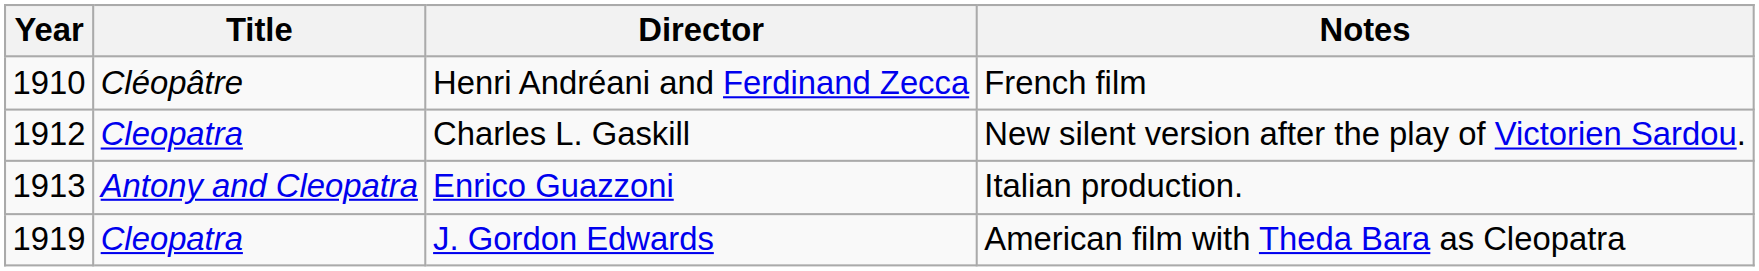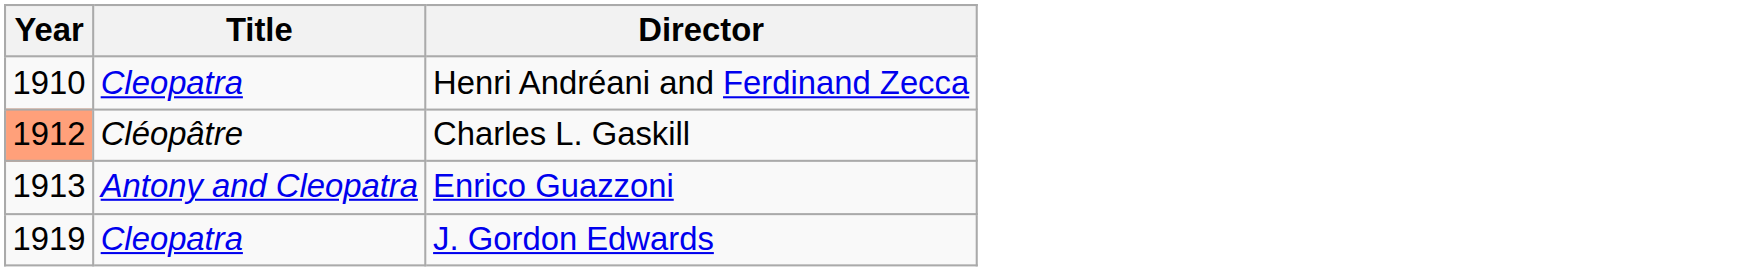- column: Notes | French film | New silent version after the play of Victorien Sardou. | Italian production. | American film with Theda Bara as Cleopatra
Henri Andréani and Ferdinand Zecca | Title: Cléopâtre -> Cleopatra
Charles L. Gaskill | Year: no background -> lightsalmon background
Charles L. Gaskill | Title: Cleopatra -> Cléopâtre
